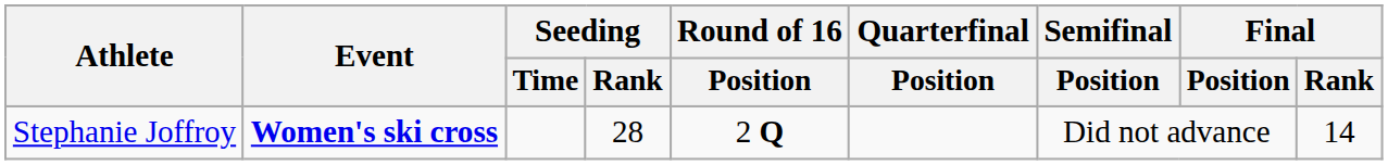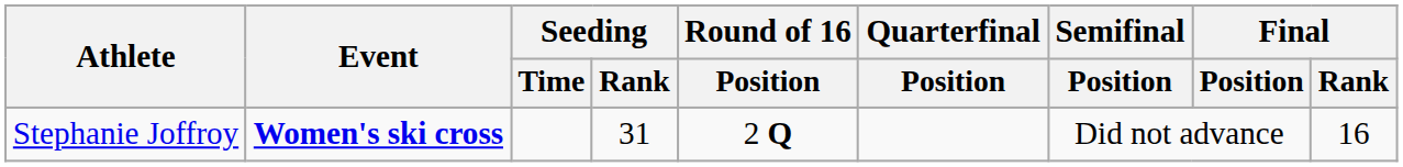Stephanie Joffroy | Seeding / Rank: 28 -> 31
Stephanie Joffroy | Final / Rank: 14 -> 16
